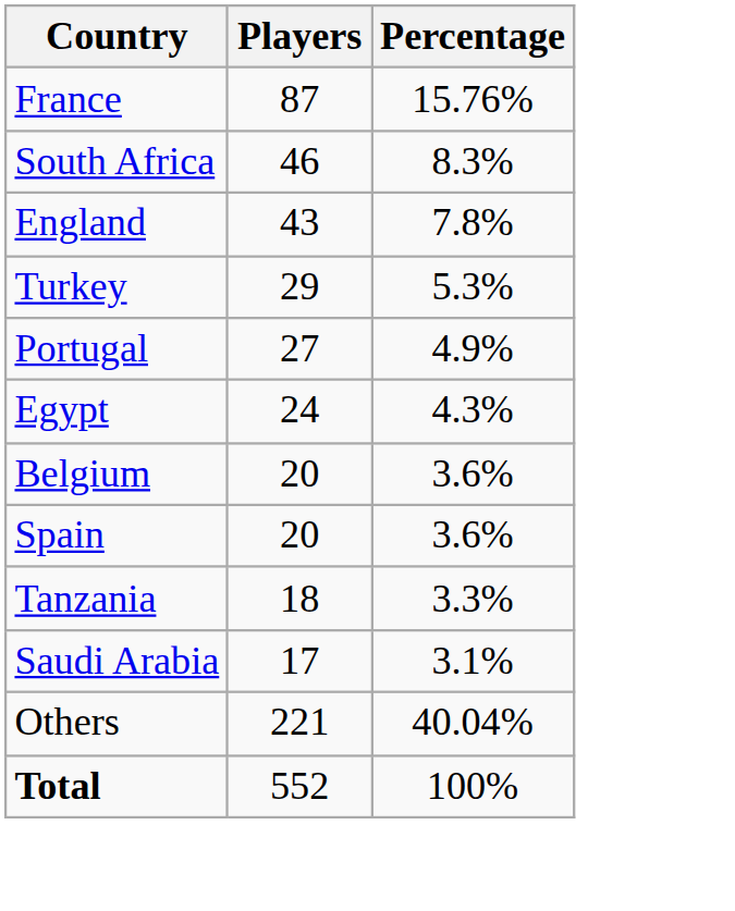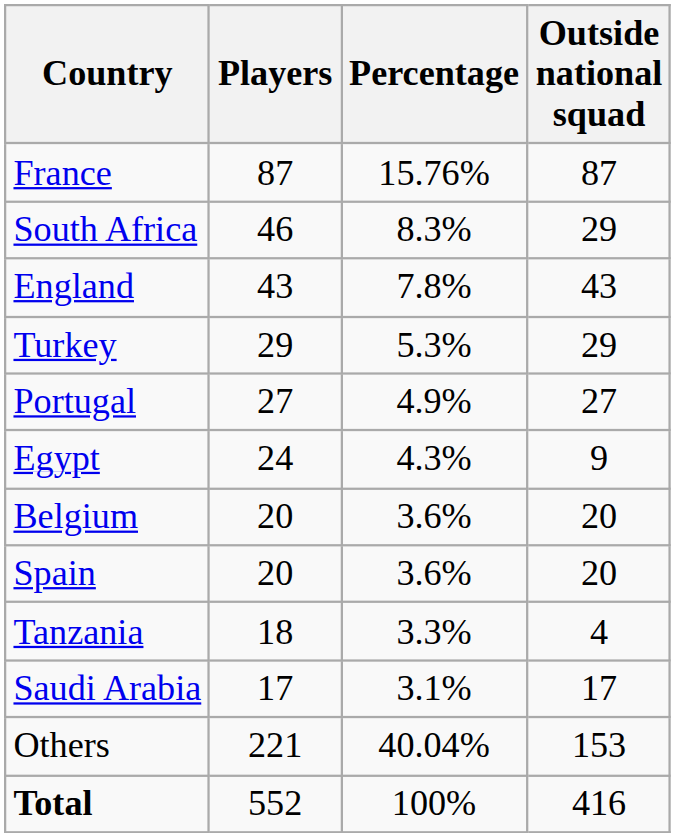+ column: Outside national squad | 87 | 29 | 43 | 29 | 27 | 9 | 20 | 20 | 4 | 17 | 153 | 416
